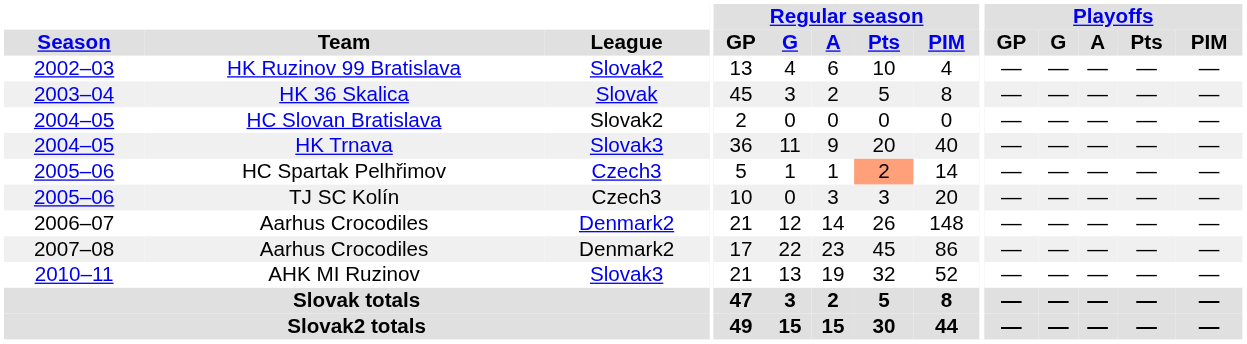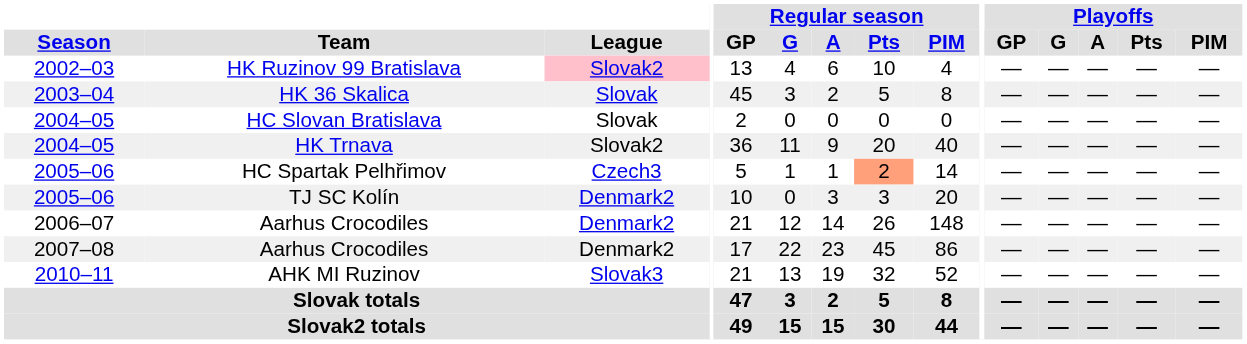HK Ruzinov 99 Bratislava | League: no background -> pink background
HC Slovan Bratislava | League: Slovak2 -> Slovak
HK Trnava | League: Slovak3 -> Slovak2
TJ SC Kolín | League: Czech3 -> Denmark2
